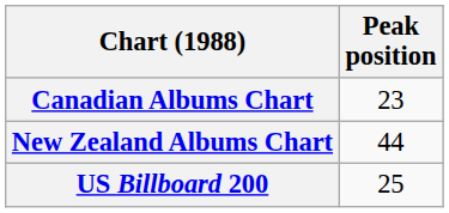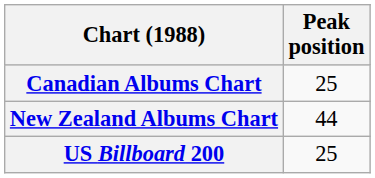Canadian Albums Chart | Peak position: 23 -> 25
